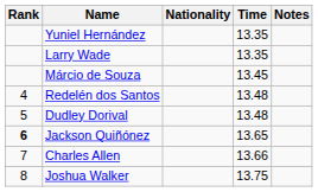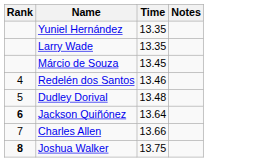- column: Nationality
Redelén dos Santos | Time: 13.48 -> 13.46
Jackson Quiñónez | Time: 13.65 -> 13.64
Joshua Walker | Rank: normal -> bold
